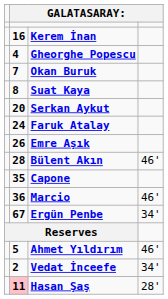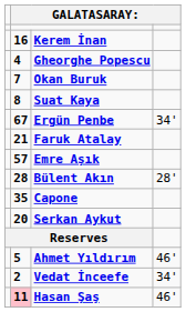rows swapped: Serkan Aykut <-> Ergün Penbe
Faruk Atalay | column 2: 24 -> 21
Emre Aşık | column 2: 26 -> 57
Bülent Akın | column 4: 46' -> 28'
- row: 36 | Marcio | 46'
Hasan Şaş | column 4: 28' -> 46'
